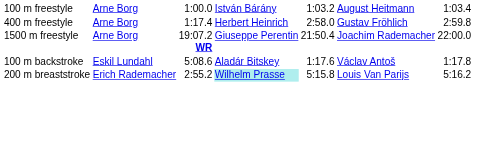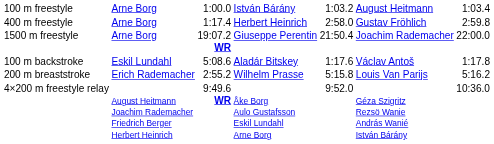200 m breaststroke | column 4: paleturquoise background -> no background
+ row: 4×200 m freestyle relay | August Heitmann Joachim Rademacher Friedrich Berger Herbert Heinrich | 9:49.6 WR | Åke Borg Aulo Gustafsson Eskil Lundahl Arne Borg | 9:52.0 | Géza Szigritz Rezsö Wanie András Wanié István Bárány | 10:36.0
